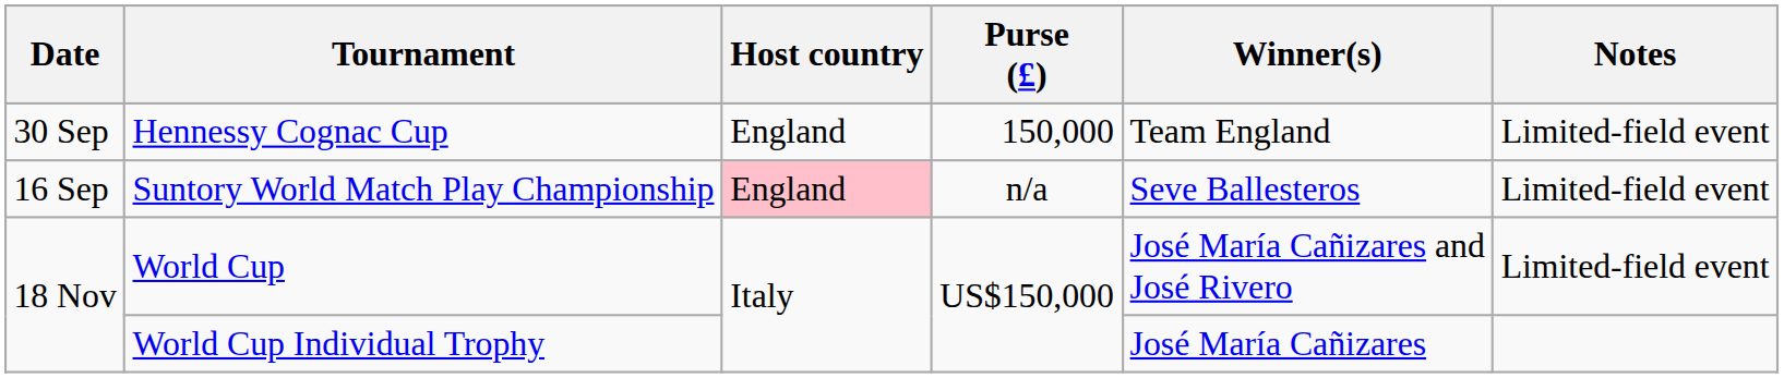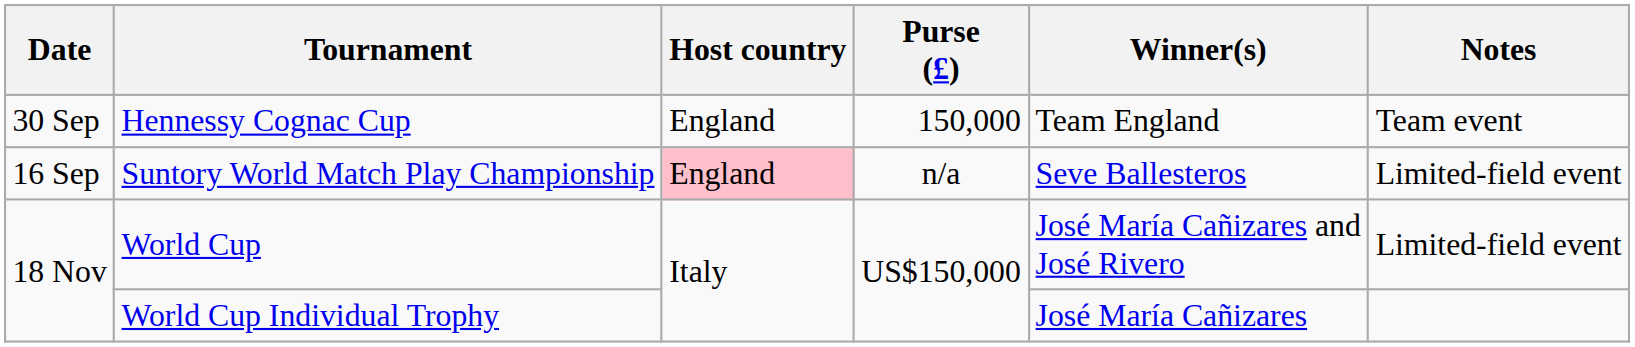Hennessy Cognac Cup | Notes: Limited-field event -> Team event
